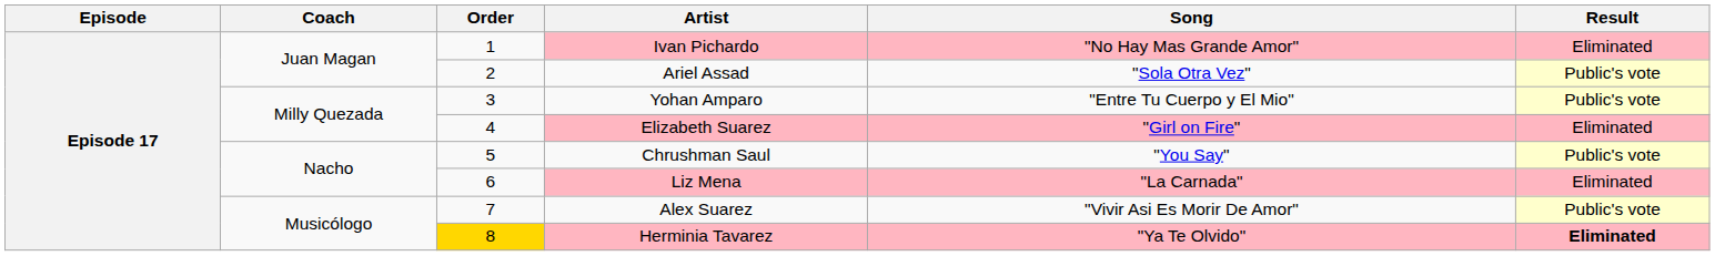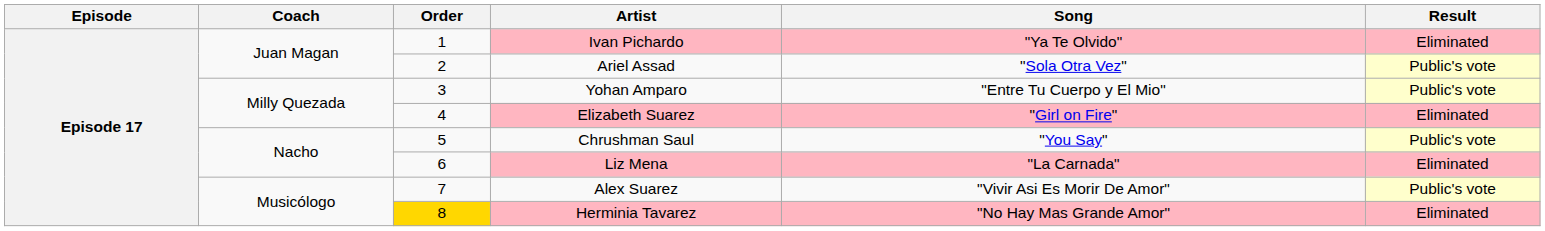Ivan Pichardo | Song: "No Hay Mas Grande Amor" -> "Ya Te Olvido"
Herminia Tavarez | Song: "Ya Te Olvido" -> "No Hay Mas Grande Amor"
Herminia Tavarez | Result: bold -> normal
